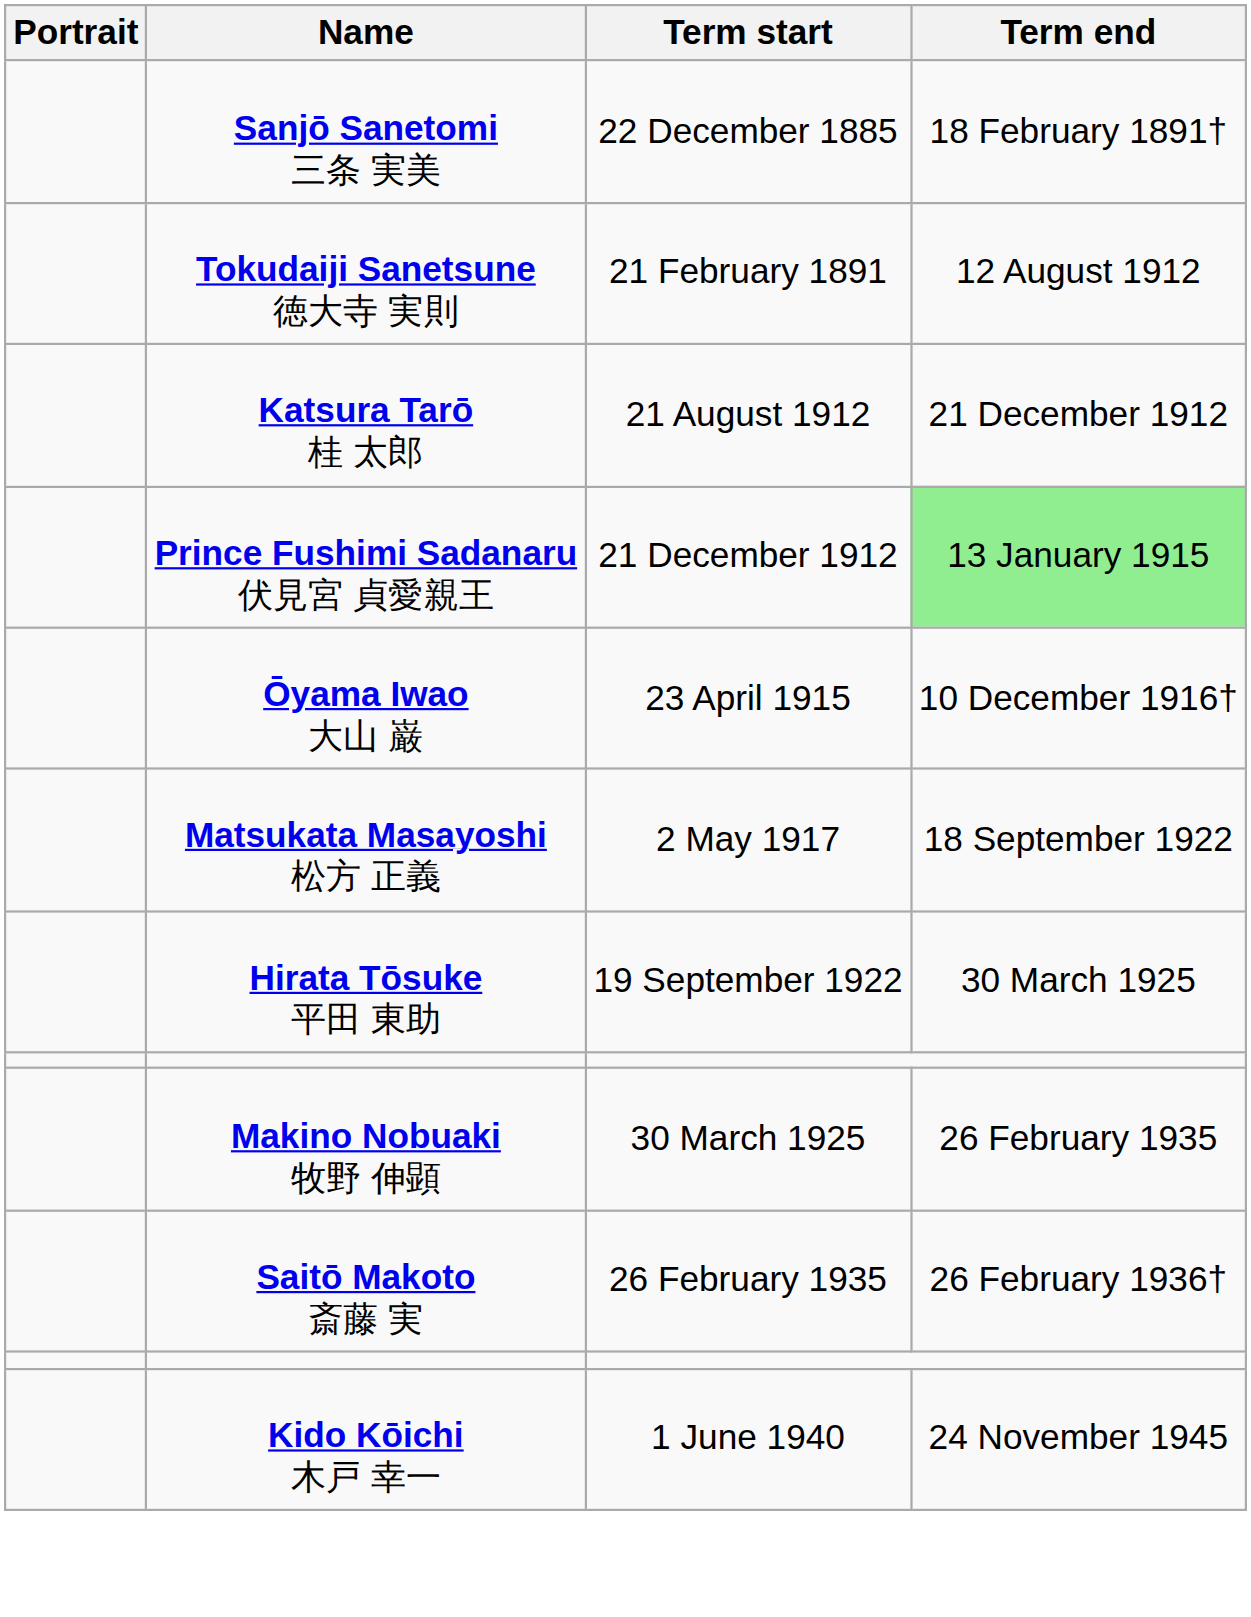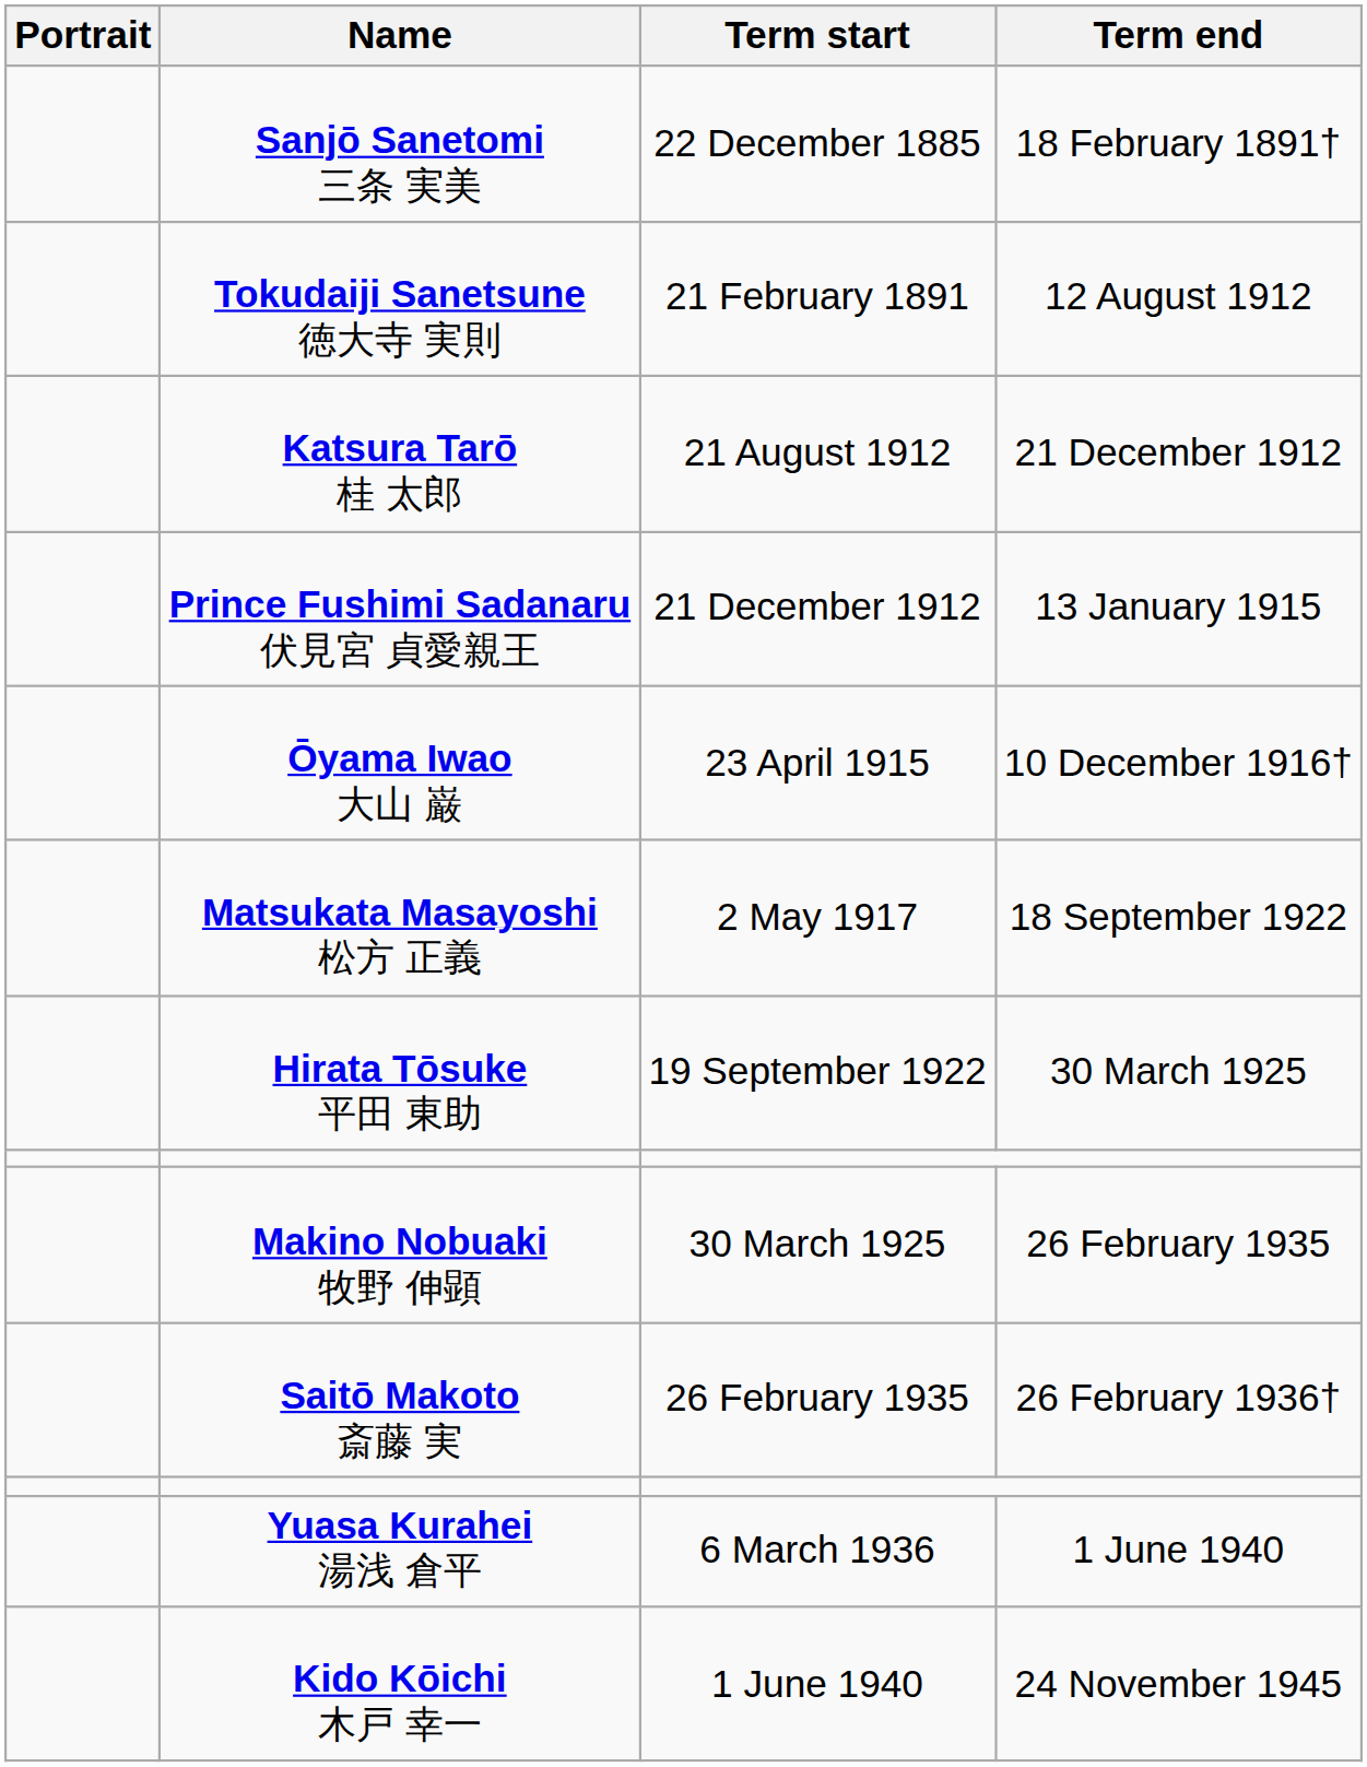Prince Fushimi Sadanaru 伏見宮 貞愛親王 | Term end: lightgreen background -> no background
+ row: Yuasa Kurahei 湯浅 倉平 | 6 March 1936 | 1 June 1940
